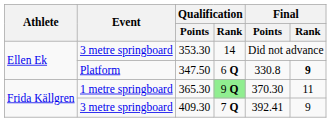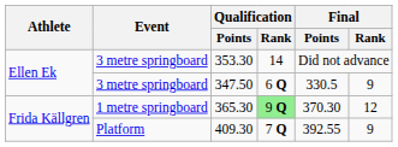347.50 | Event: Platform -> 3 metre springboard
347.50 | Final / Points: 330.8 -> 330.5
347.50 | Final / Rank: bold -> normal
365.30 | Final / Rank: 11 -> 12
409.30 | Event: 3 metre springboard -> Platform
409.30 | Final / Points: 392.41 -> 392.55
